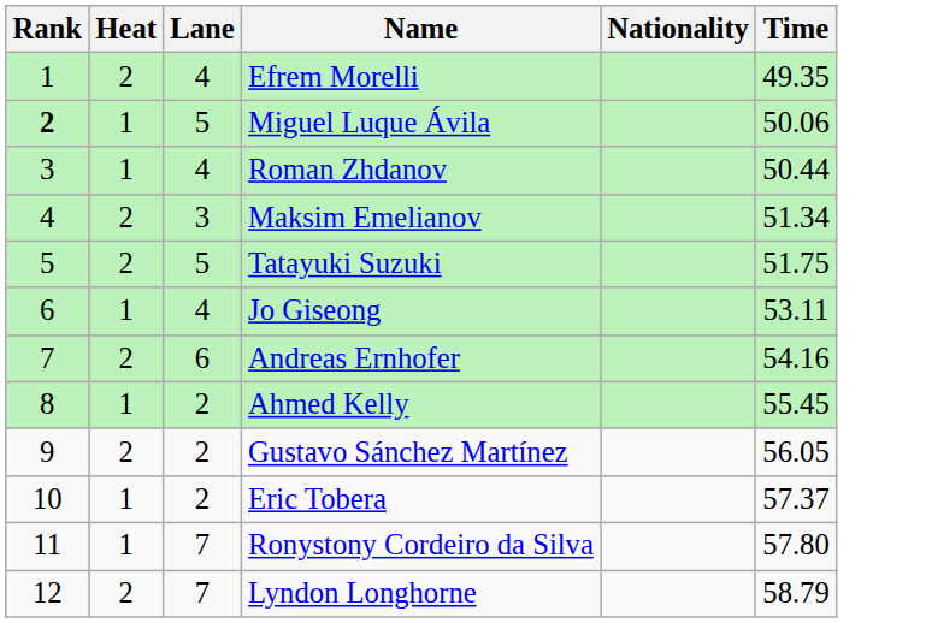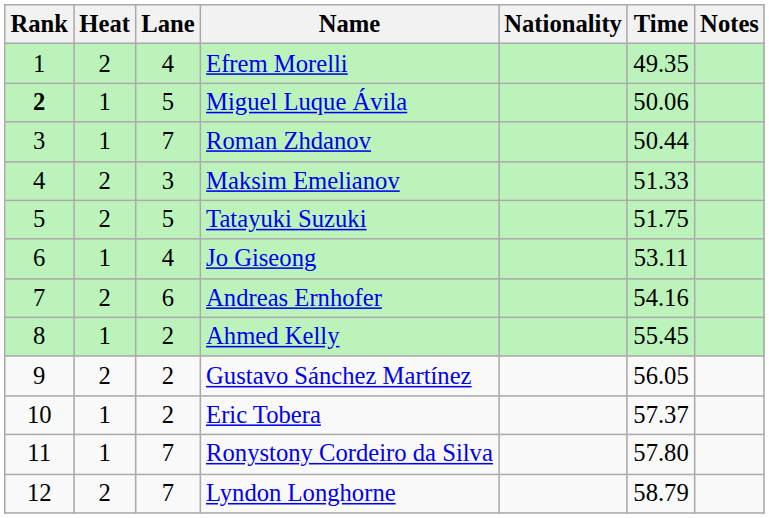+ column: Notes
Roman Zhdanov | Lane: 4 -> 7
Maksim Emelianov | Time: 51.34 -> 51.33
